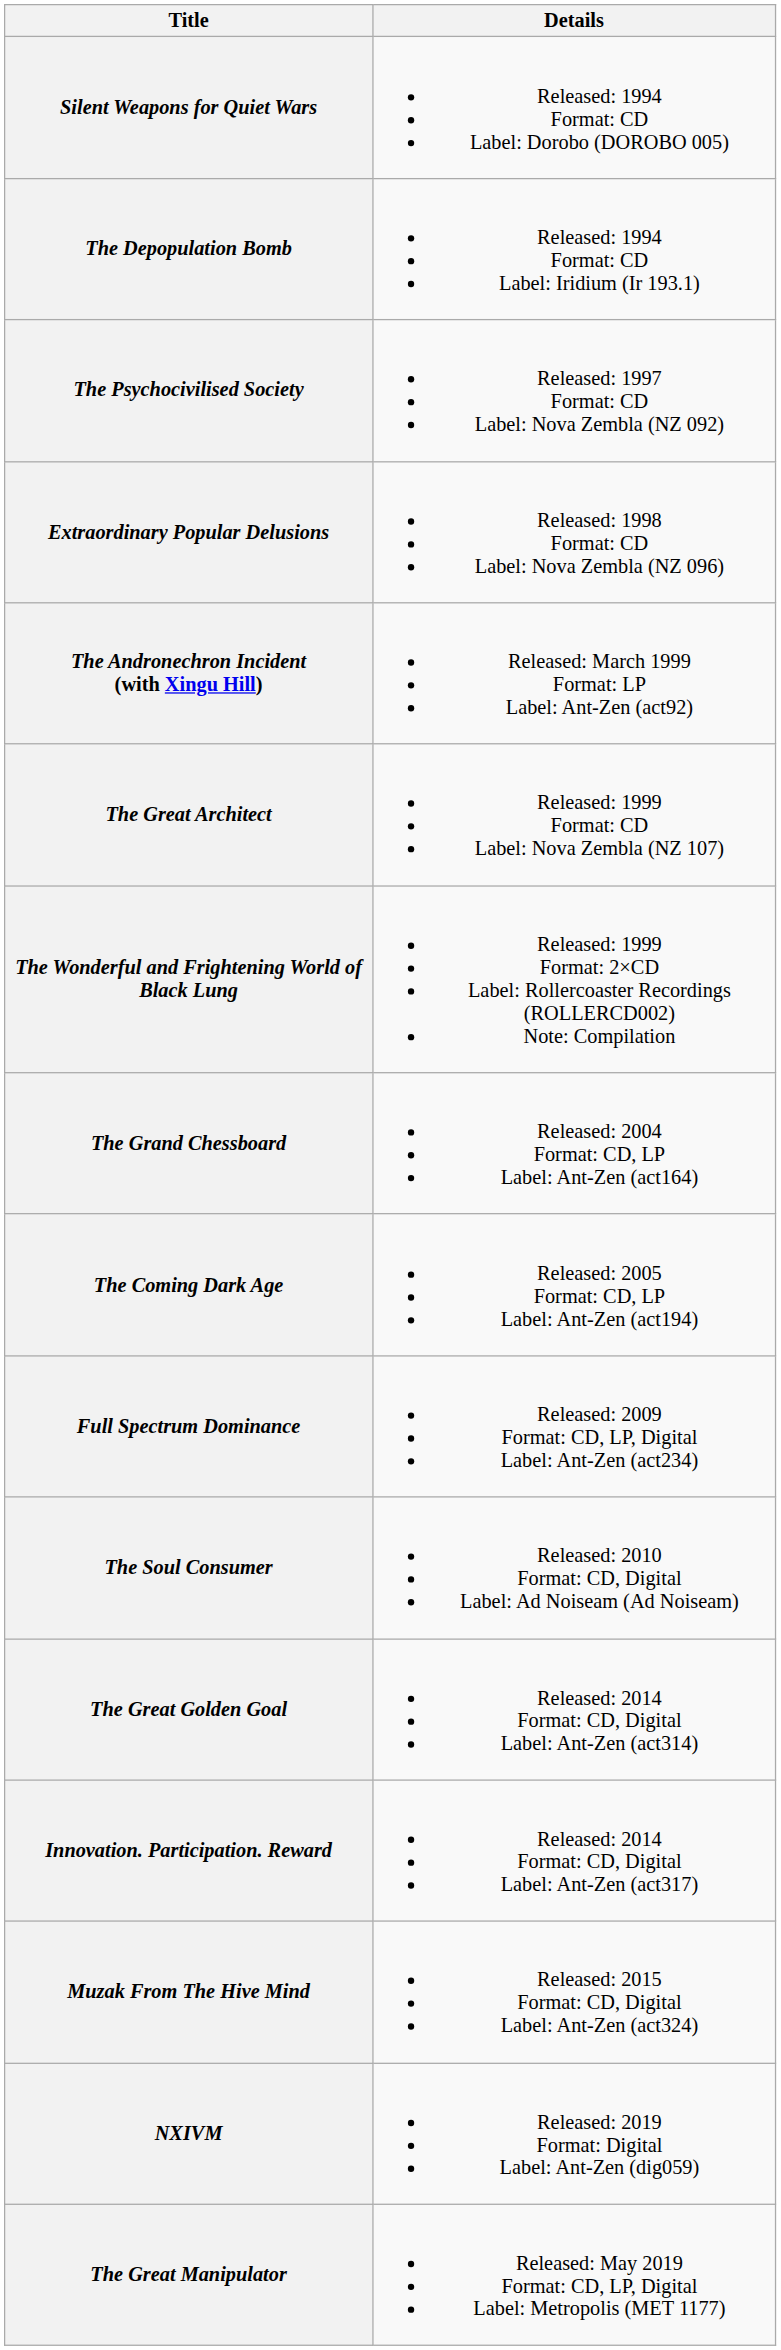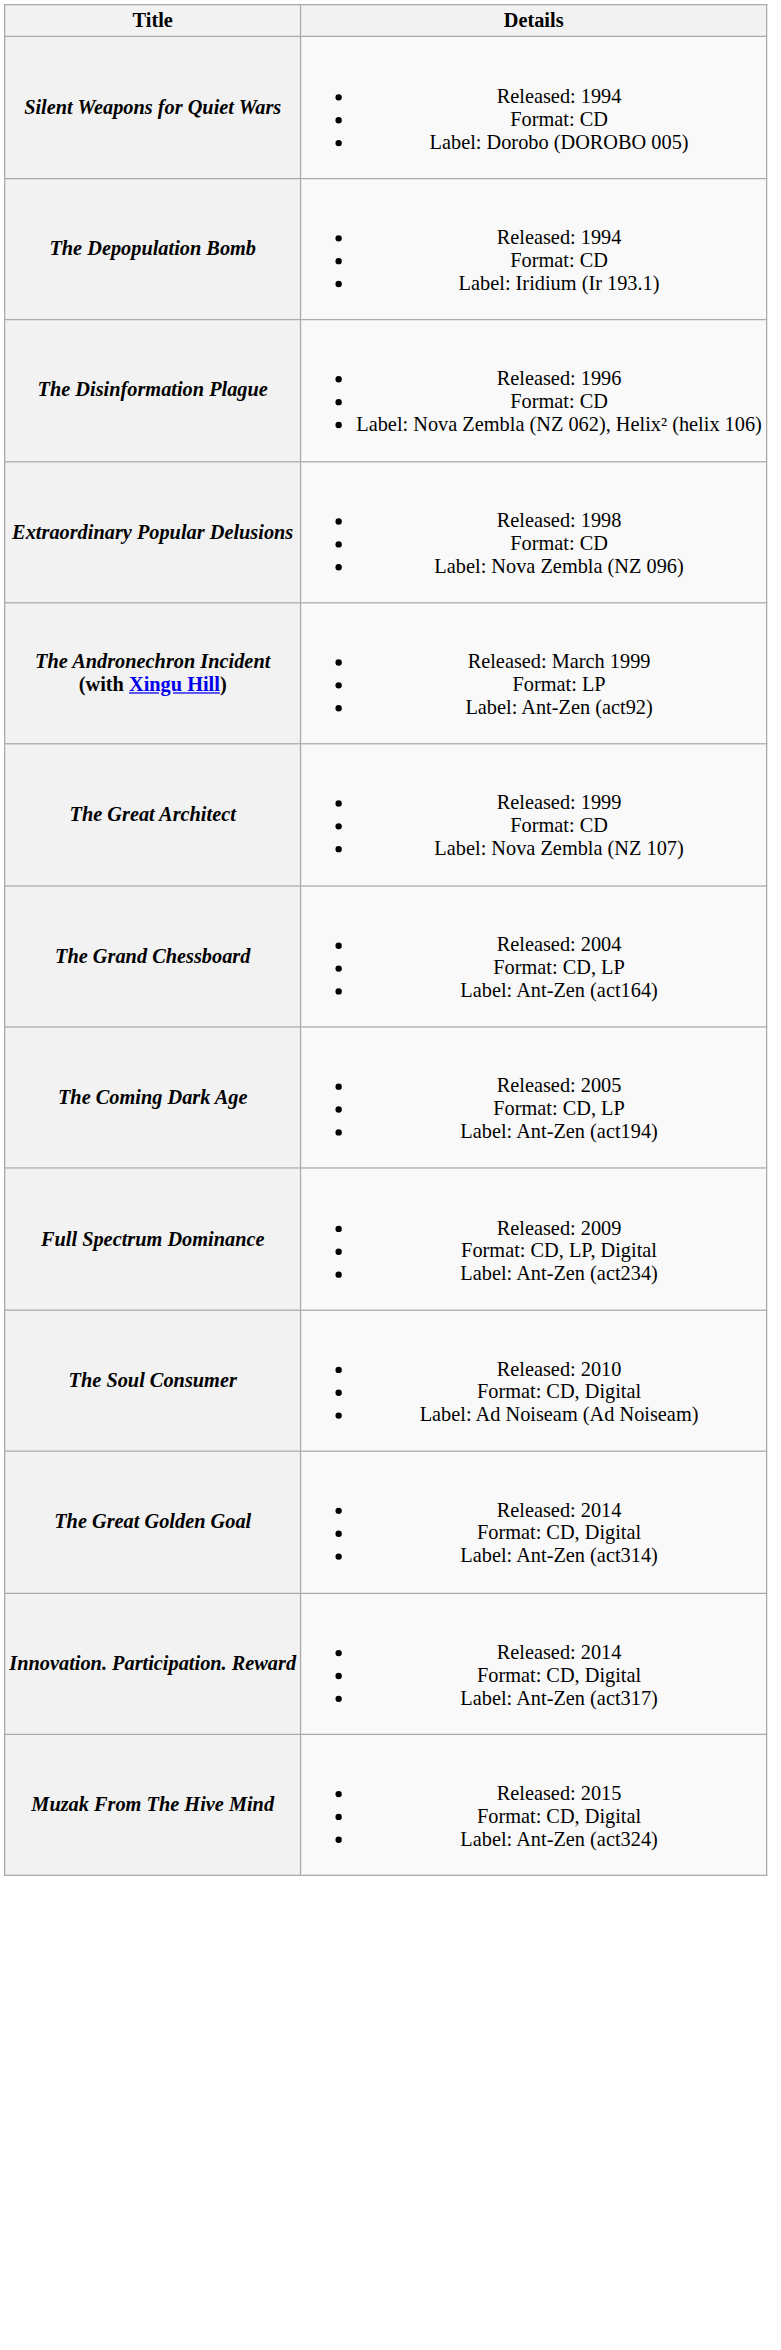+ row: The Disinformation Plague | Released: 1996 Format: CD Label: Nova Zembla (NZ 062), Helix² (helix 106)
- row: The Psychocivilised Society | Released: 1997 Format: CD Label: Nova Zembla (NZ 092)
- row: The Wonderful and Frightening World of Black Lung | Released: 1999 Format: 2×CD Label: Rollercoaster Recordings (ROLLERCD002) Note: Compilation
- row: NXIVM | Released: 2019 Format: Digital Label: Ant-Zen (dig059)
- row: The Great Manipulator | Released: May 2019 Format: CD, LP, Digital Label: Metropolis (MET 1177)
